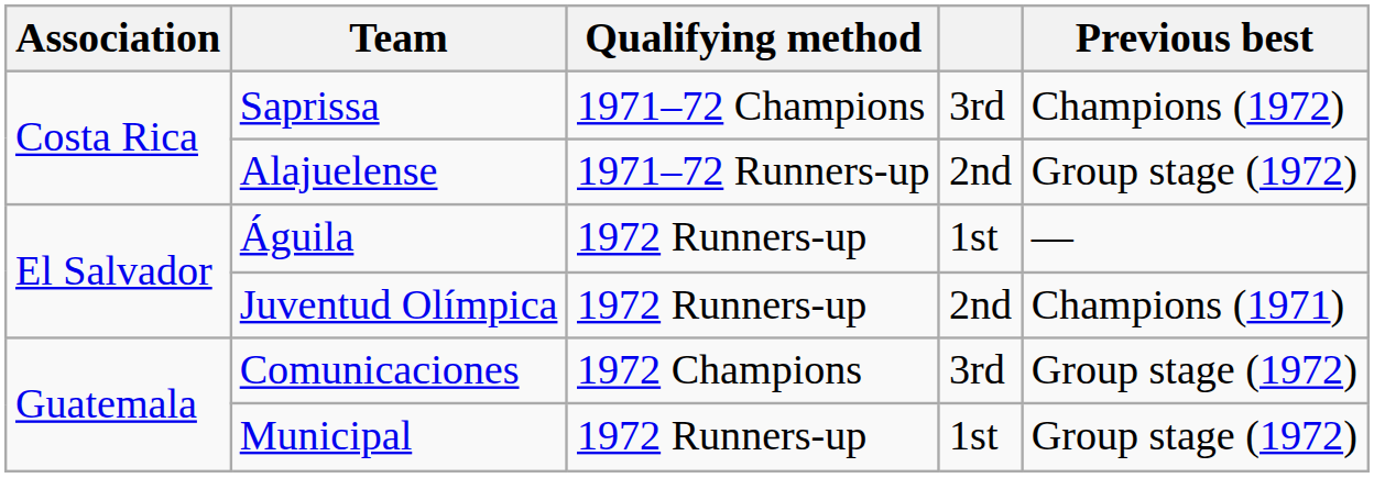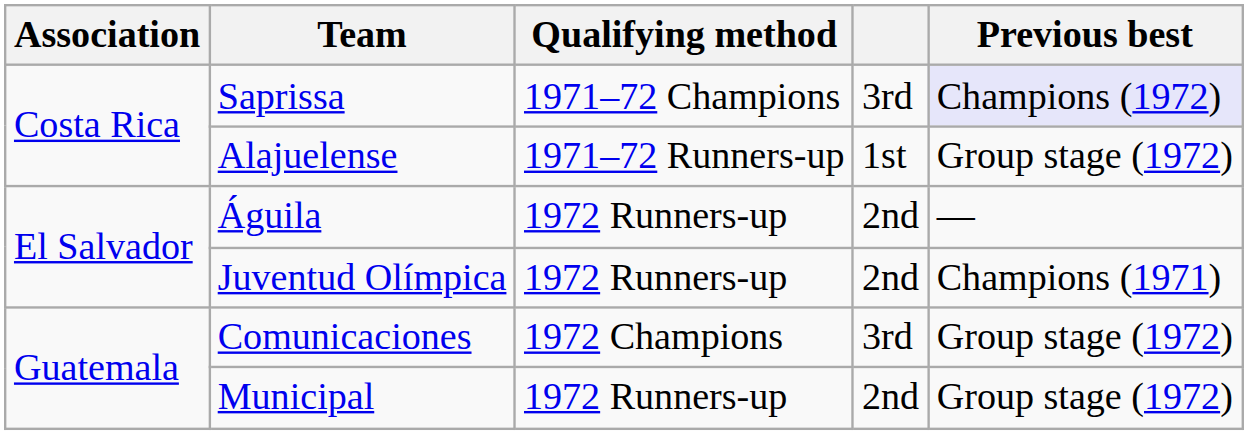Saprissa | Previous best: no background -> lavender background
Alajuelense | column 4: 2nd -> 1st
Águila | column 4: 1st -> 2nd
Municipal | column 4: 1st -> 2nd
